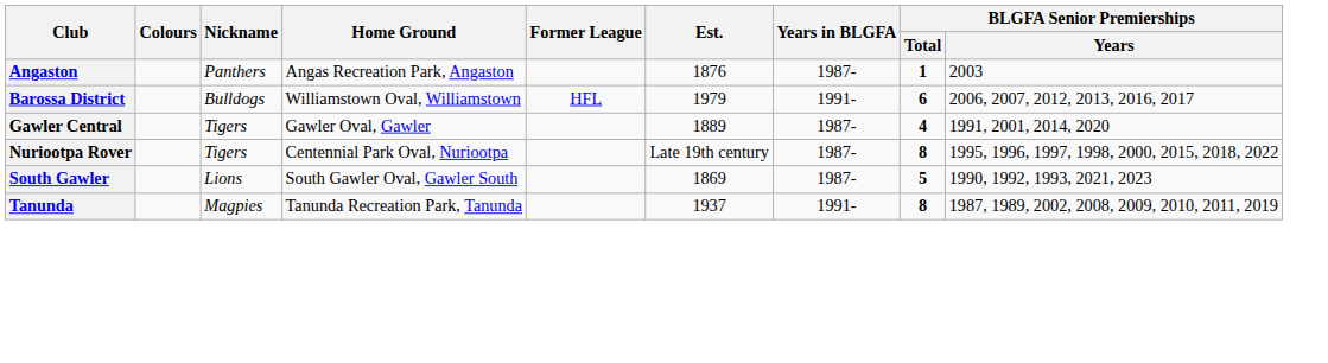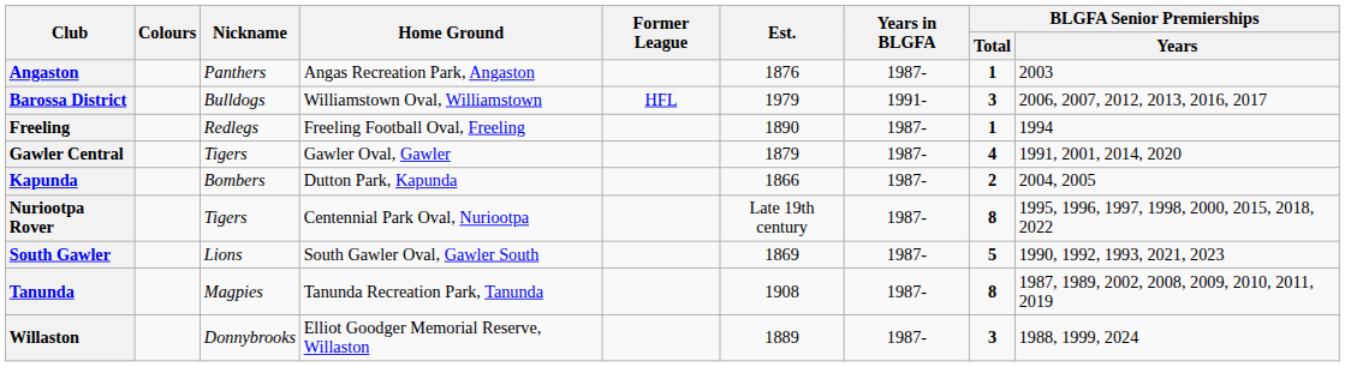Barossa District | BLGFA Senior Premierships / Total: 6 -> 3
+ row: Freeling | Redlegs | Freeling Football Oval, Freeling | 1890 | 1987- | 1 | 1994
Gawler Central | Est.: 1889 -> 1879
+ row: Kapunda | Bombers | Dutton Park, Kapunda | 1866 | 1987- | 2 | 2004, 2005
Tanunda | Est.: 1937 -> 1908
Tanunda | Years in BLGFA: 1991- -> 1987-
+ row: Willaston | Donnybrooks | Elliot Goodger Memorial Reserve, Willaston | 1889 | 1987- | 3 | 1988, 1999, 2024
